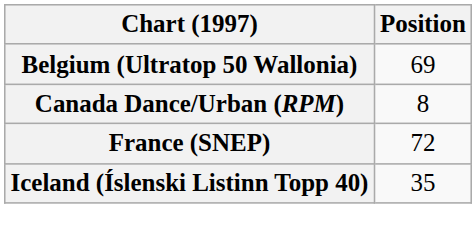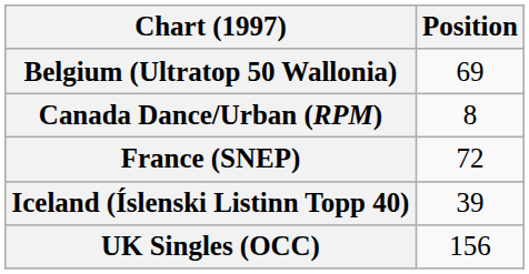Iceland (Íslenski Listinn Topp 40) | Position: 35 -> 39
+ row: UK Singles (OCC) | 156
